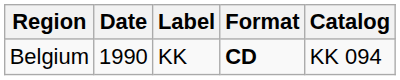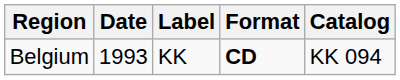Belgium | Date: 1990 -> 1993
